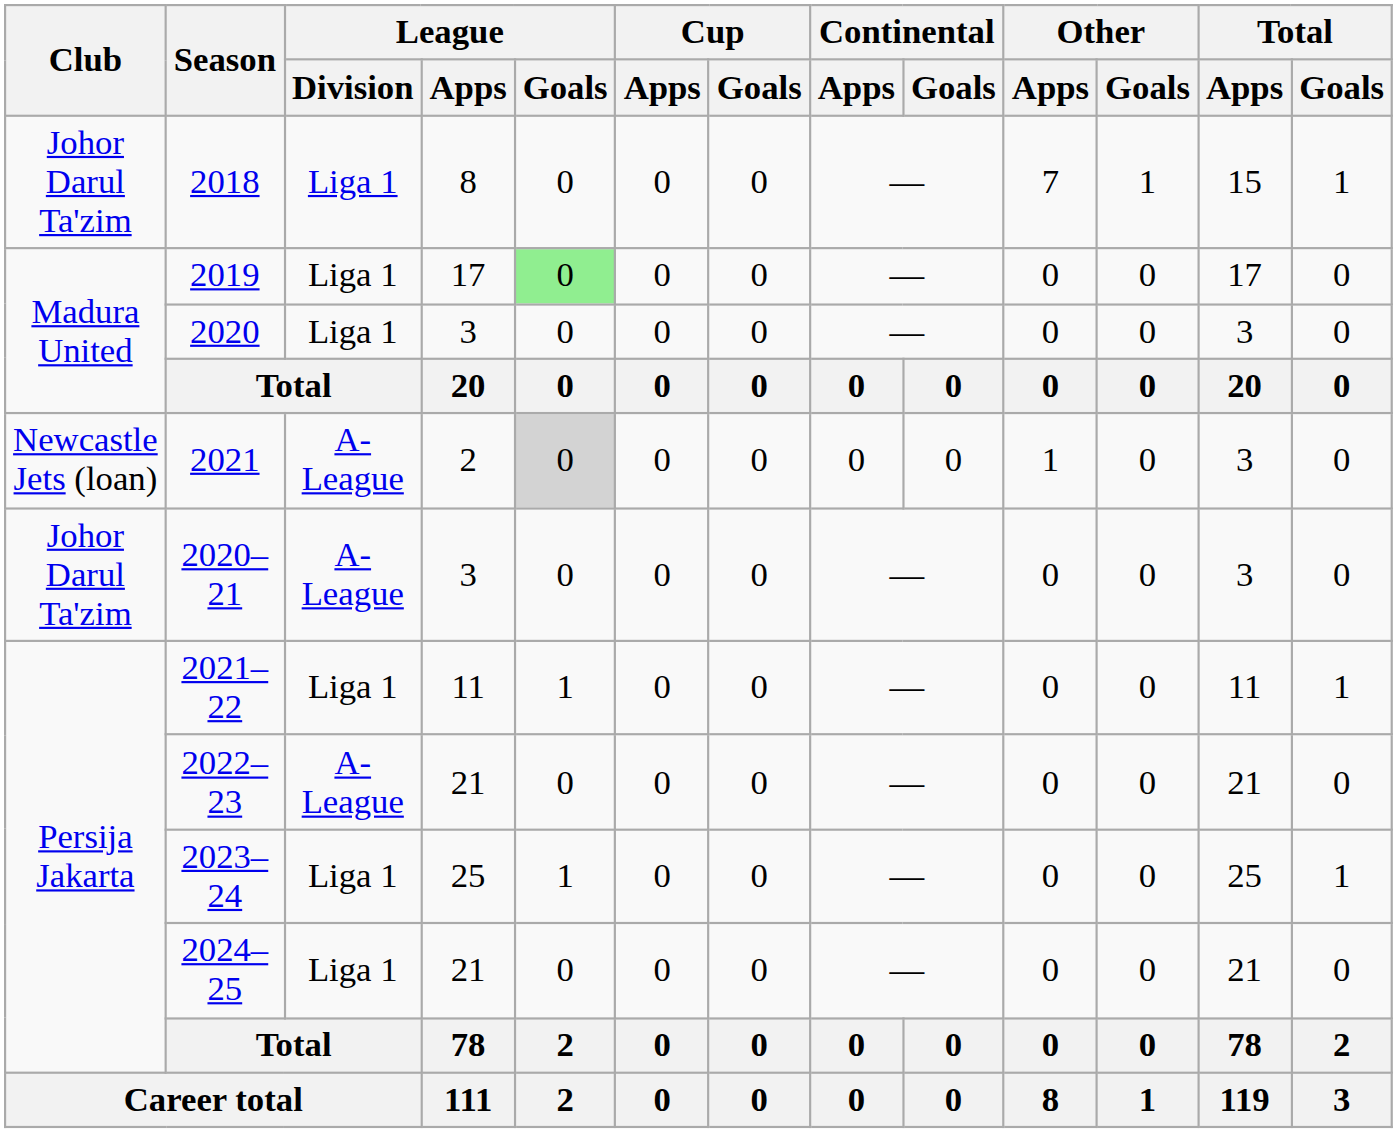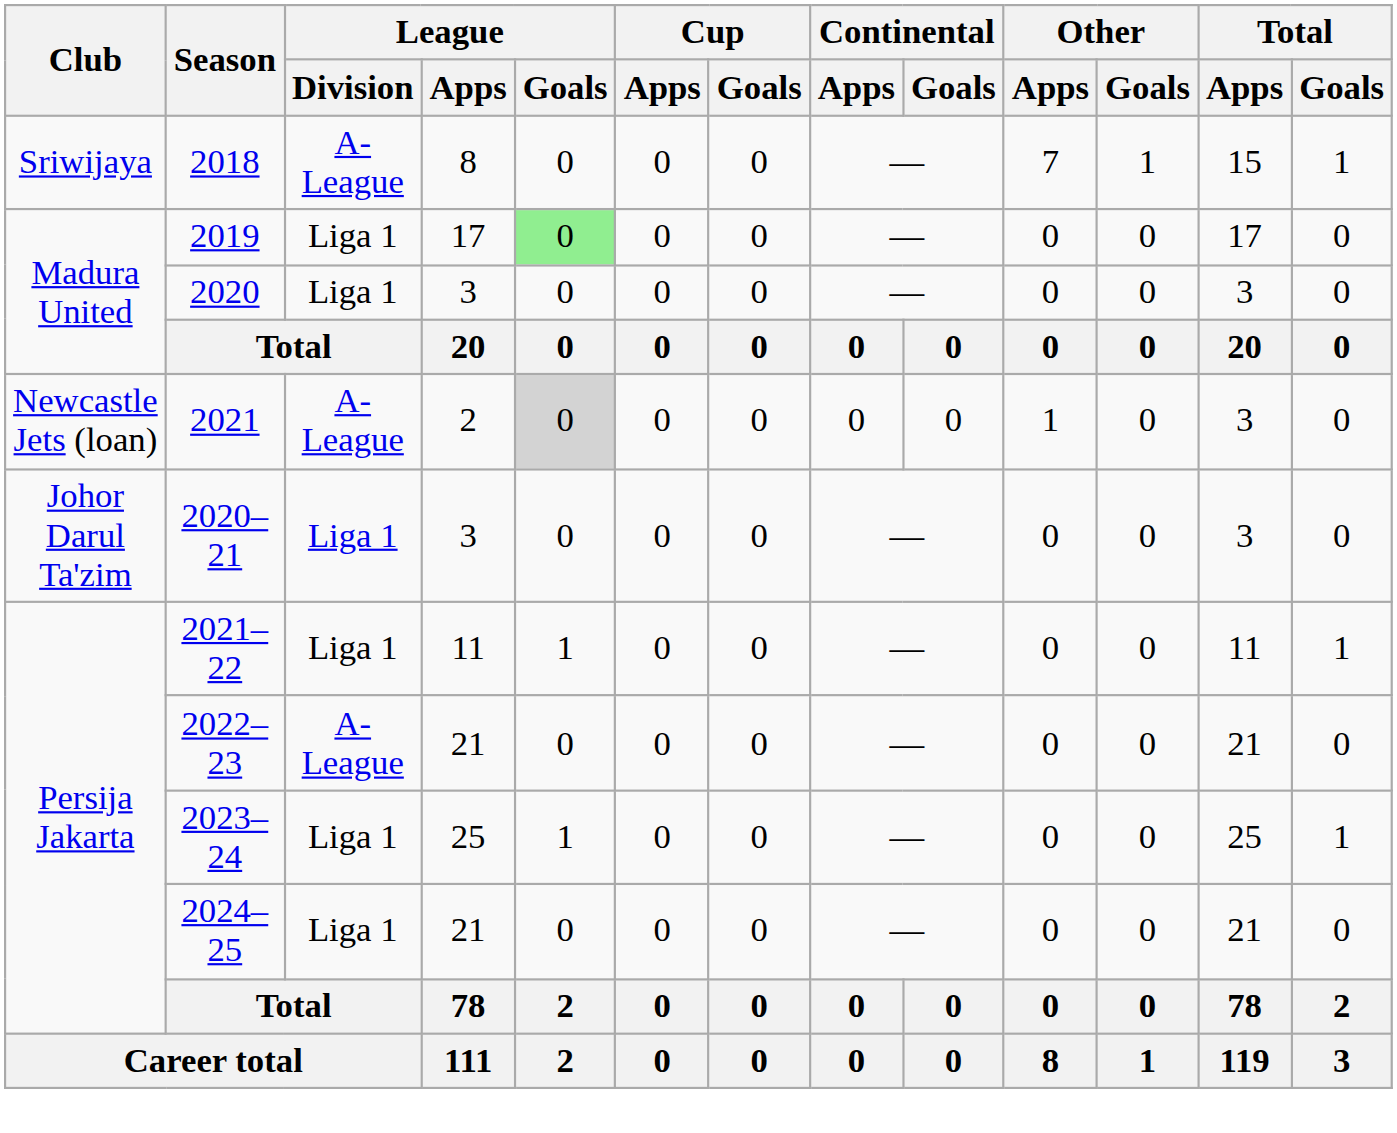2018 | Club: Johor Darul Ta'zim -> Sriwijaya
2018 | League / Division: Liga 1 -> A-League
2020–21 | League / Division: A-League -> Liga 1
